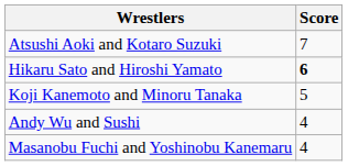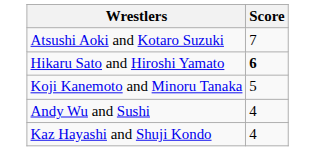+ row: Kaz Hayashi and Shuji Kondo | 4
- row: Masanobu Fuchi and Yoshinobu Kanemaru | 4
